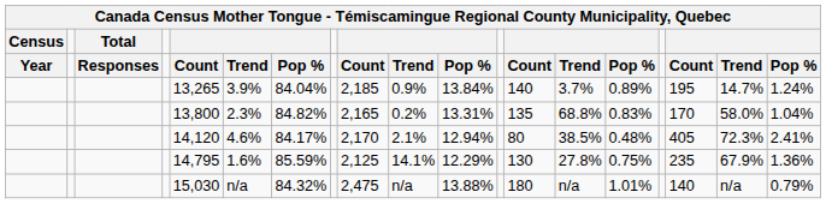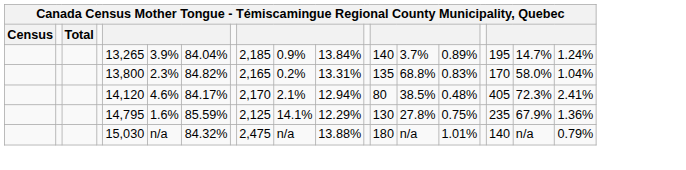- row: Year | Responses | Count | Trend | Pop % | Count | Trend | Pop % | Count | Trend | Pop % | Count | Trend | Pop %
